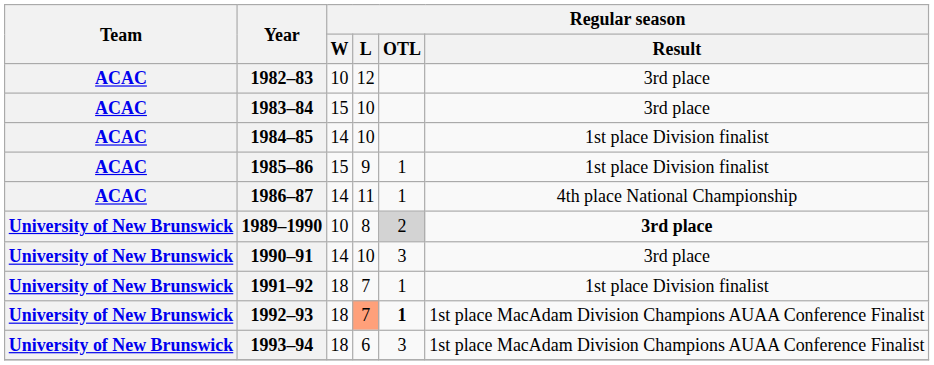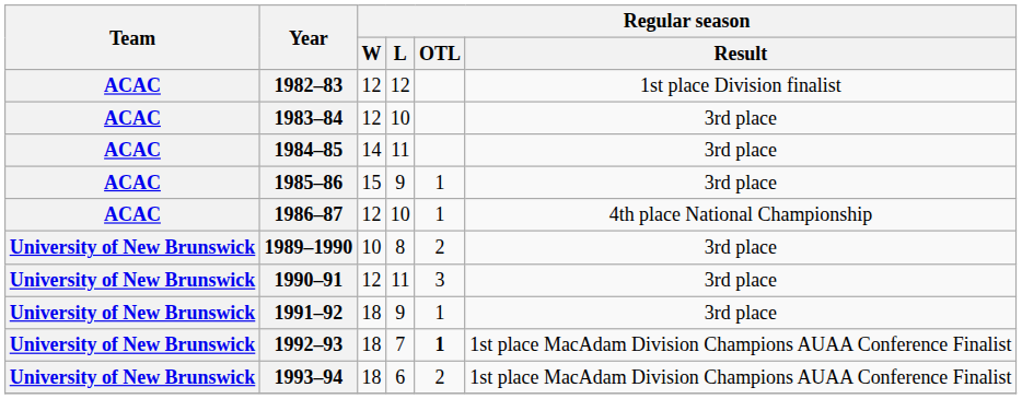1982–83 | Regular season / W: 10 -> 12
1982–83 | Regular season / Result: 3rd place -> 1st place Division finalist
1983–84 | Regular season / W: 15 -> 12
1984–85 | Regular season / L: 10 -> 11
1984–85 | Regular season / Result: 1st place Division finalist -> 3rd place
1985–86 | Regular season / Result: 1st place Division finalist -> 3rd place
1986–87 | Regular season / W: 14 -> 12
1986–87 | Regular season / L: 11 -> 10
1989–1990 | Regular season / OTL: lightgrey background -> no background
1989–1990 | Regular season / Result: bold -> normal
1990–91 | Regular season / W: 14 -> 12
1990–91 | Regular season / L: 10 -> 11
1991–92 | Regular season / L: 7 -> 9
1991–92 | Regular season / Result: 1st place Division finalist -> 3rd place
1992–93 | Regular season / L: lightsalmon background -> no background
1993–94 | Regular season / OTL: 3 -> 2
